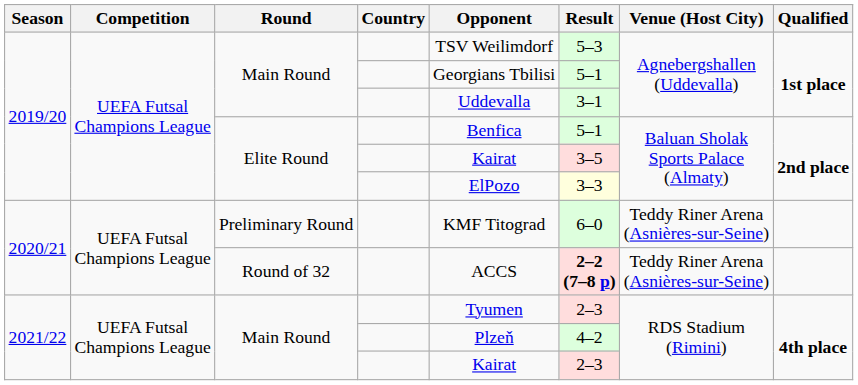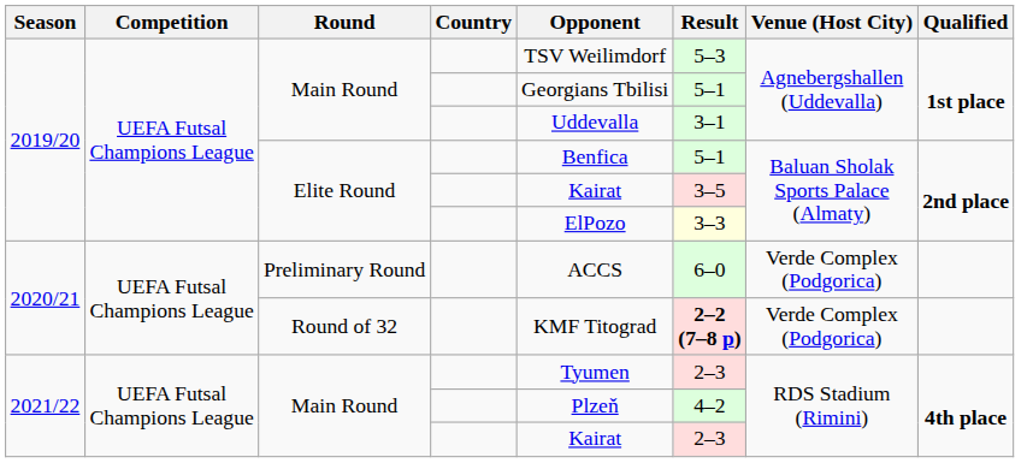Preliminary Round | Opponent: KMF Titograd -> ACCS
Preliminary Round | Venue (Host City): Teddy Riner Arena (Asnières-sur-Seine) -> Verde Complex (Podgorica)
Round of 32 | Opponent: ACCS -> KMF Titograd
Round of 32 | Venue (Host City): Teddy Riner Arena (Asnières-sur-Seine) -> Verde Complex (Podgorica)
